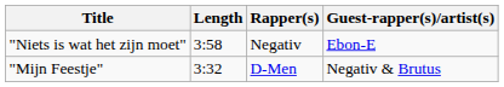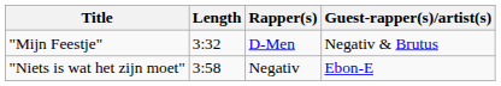rows swapped: "Mijn Feestje" <-> "Niets is wat het zijn moet"
